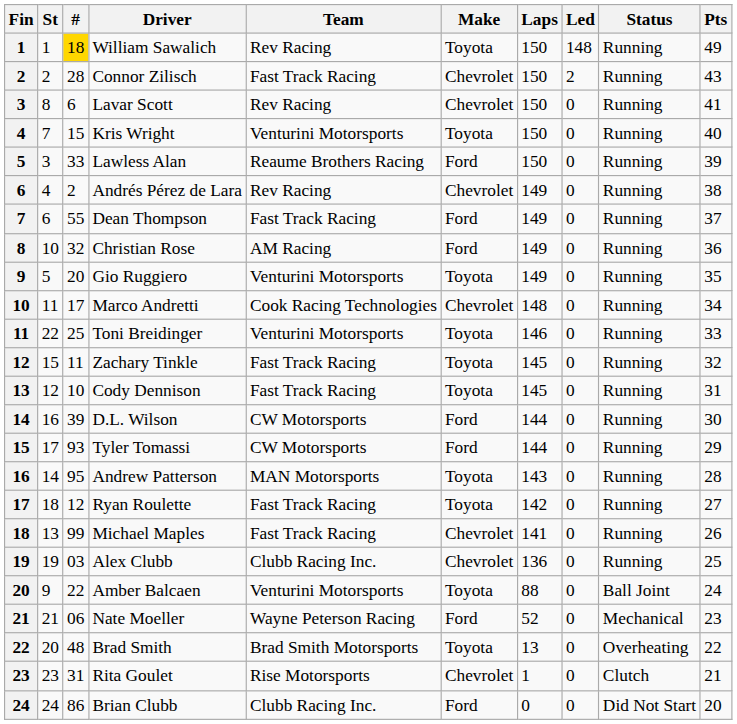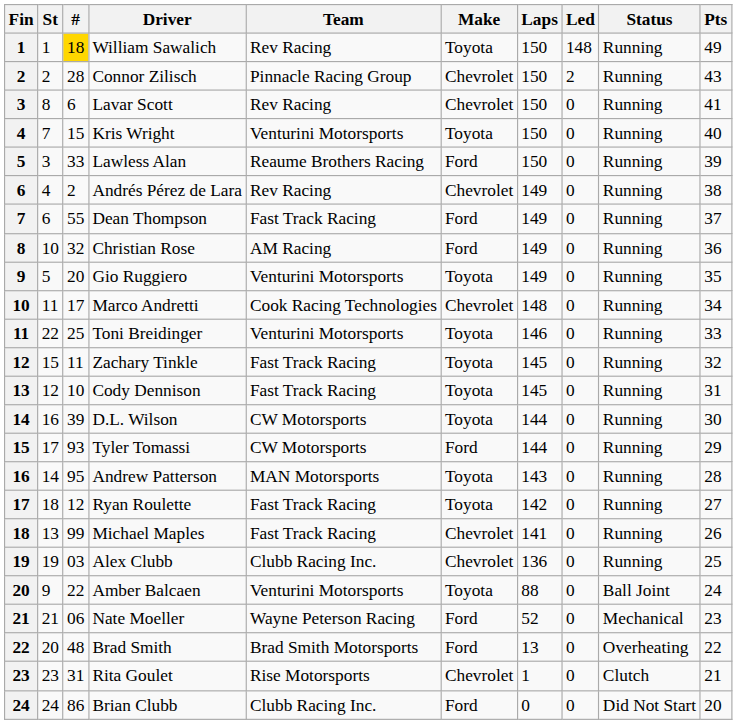Connor Zilisch | Team: Fast Track Racing -> Pinnacle Racing Group
D.L. Wilson | Make: Ford -> Toyota
Brad Smith | Make: Toyota -> Ford
